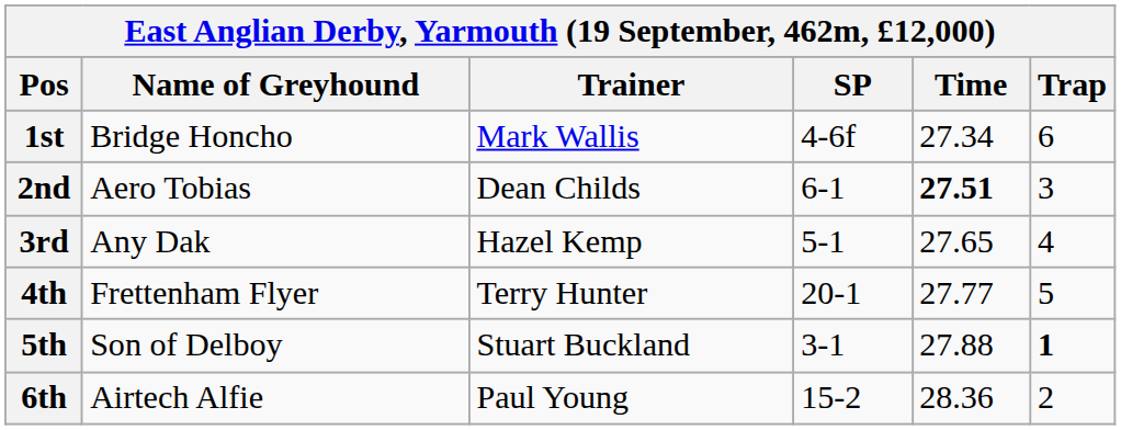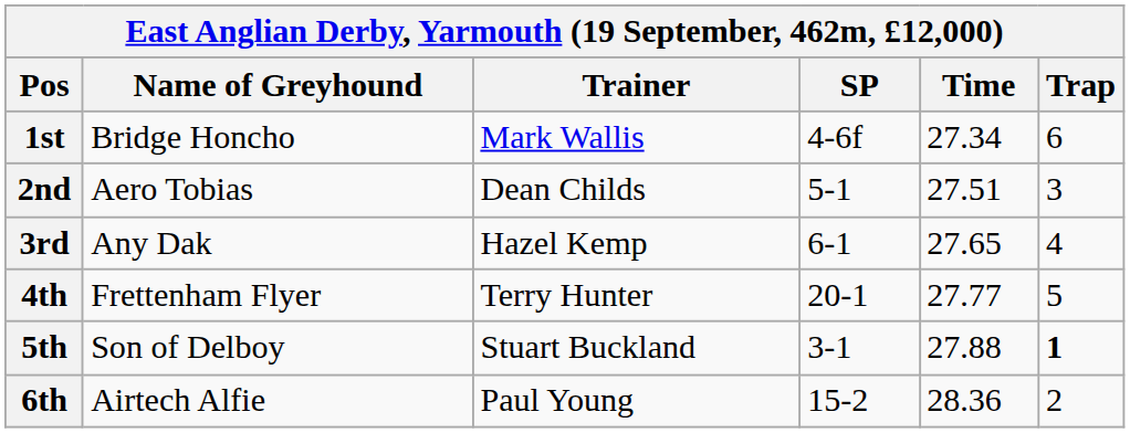2nd | SP: 6-1 -> 5-1
2nd | Time: bold -> normal
3rd | SP: 5-1 -> 6-1
